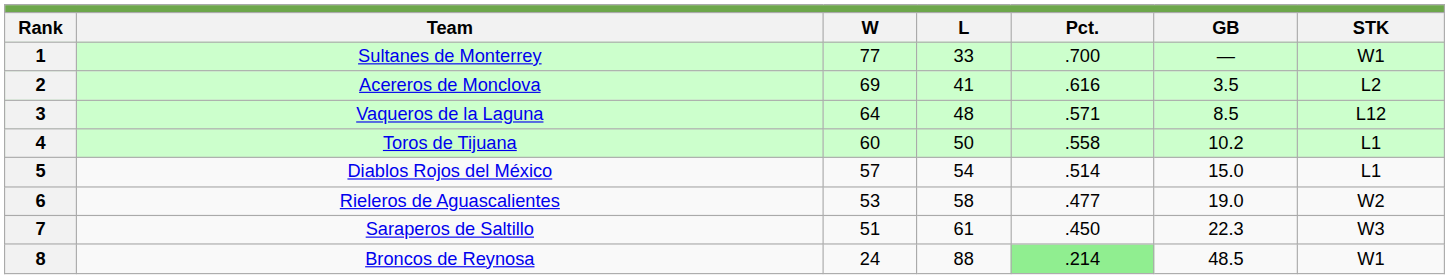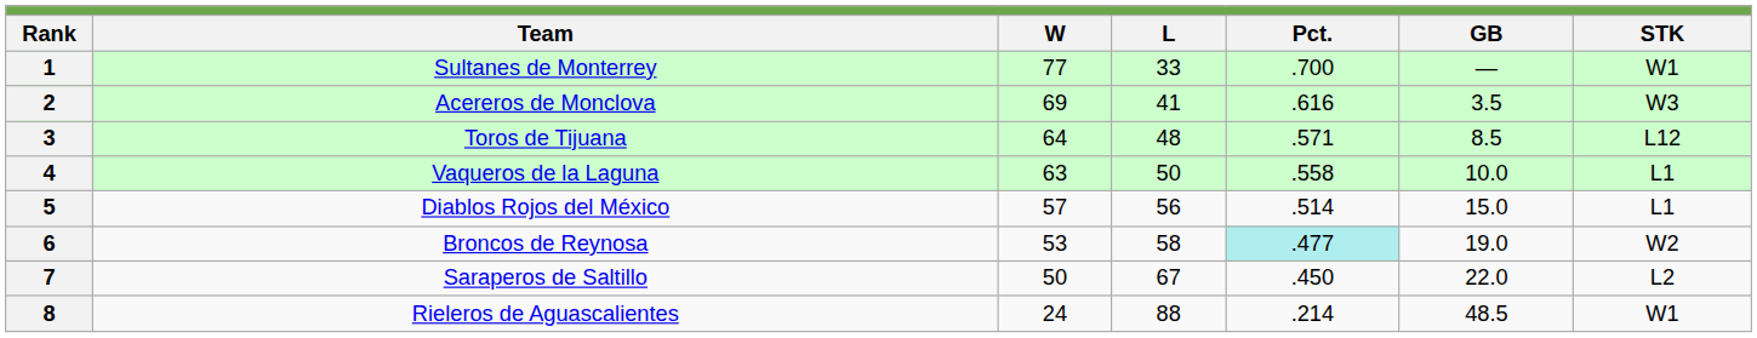2 | STK: L2 -> W3
3 | Team: Vaqueros de la Laguna -> Toros de Tijuana
4 | Team: Toros de Tijuana -> Vaqueros de la Laguna
4 | W: 60 -> 63
4 | GB: 10.2 -> 10.0
5 | L: 54 -> 56
6 | Team: Rieleros de Aguascalientes -> Broncos de Reynosa
6 | Pct.: no background -> paleturquoise background
7 | W: 51 -> 50
7 | L: 61 -> 67
7 | GB: 22.3 -> 22.0
7 | STK: W3 -> L2
8 | Team: Broncos de Reynosa -> Rieleros de Aguascalientes
8 | Pct.: lightgreen background -> no background
